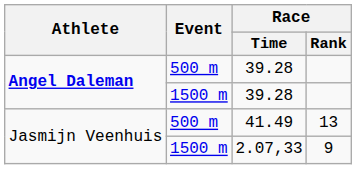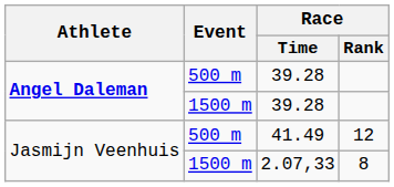41.49 | Race / Rank: 13 -> 12
2.07,33 | Race / Rank: 9 -> 8
